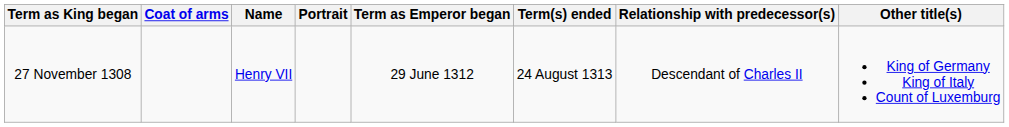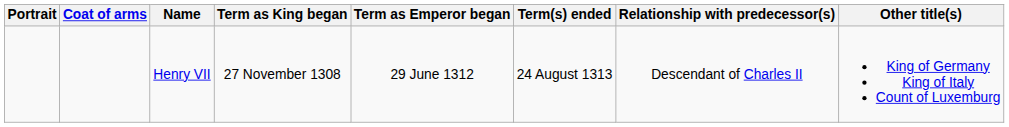columns swapped: Portrait <-> Term as King began
